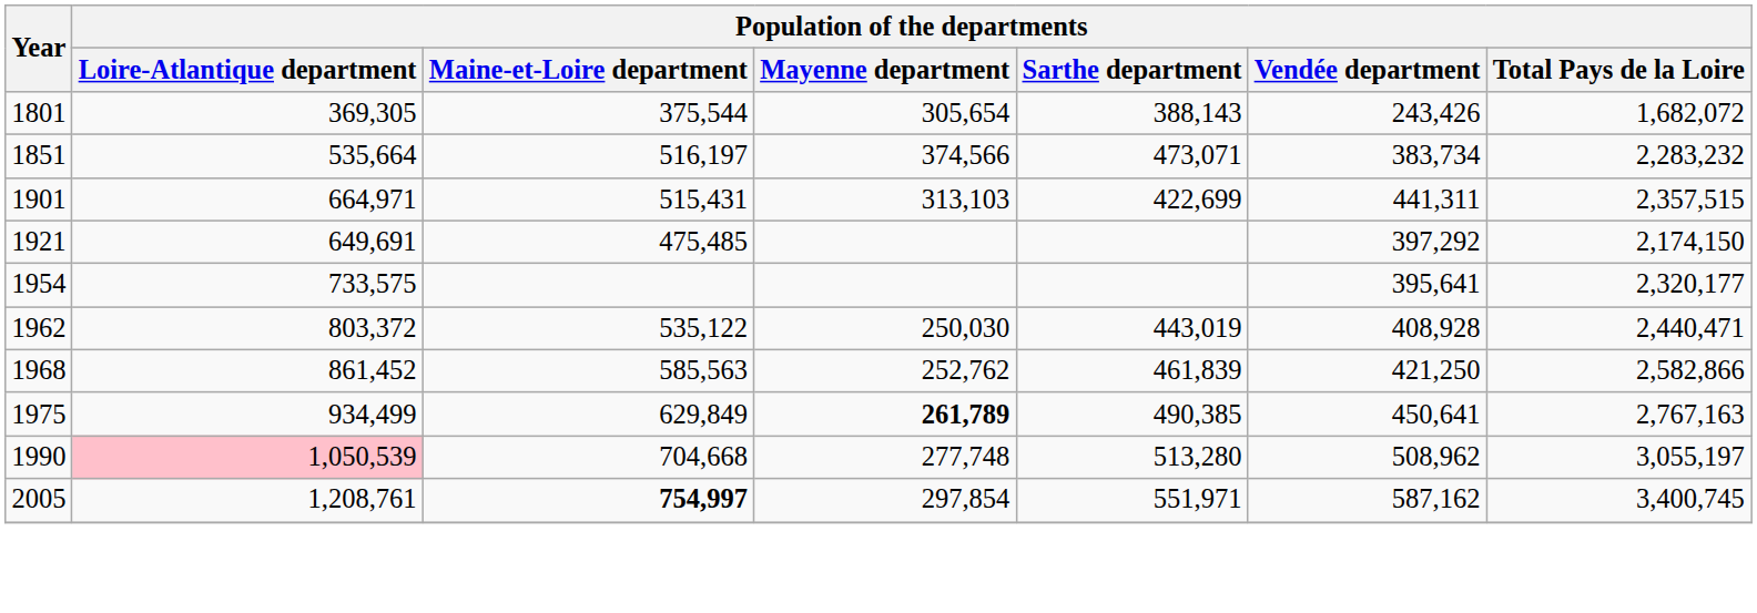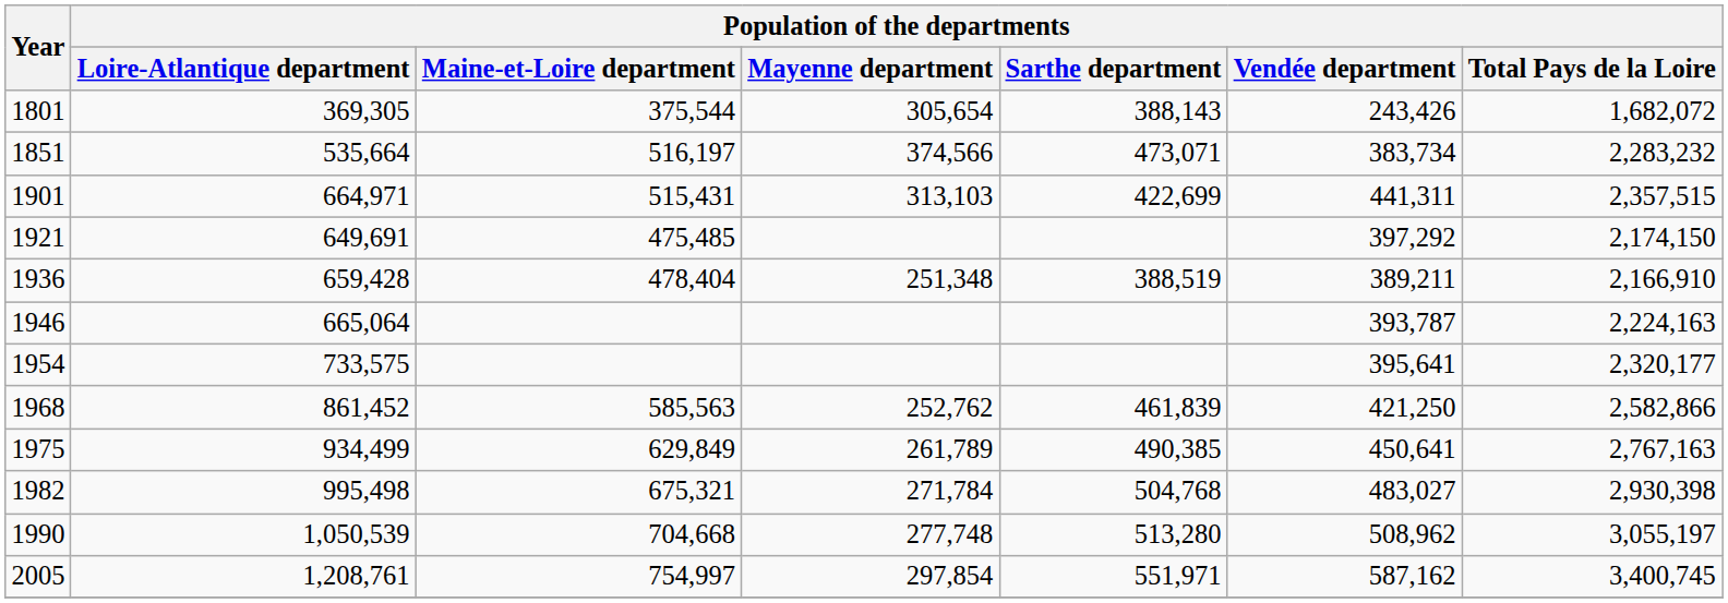+ row: 1936 | 659,428 | 478,404 | 251,348 | 388,519 | 389,211 | 2,166,910
+ row: 1946 | 665,064 | 393,787 | 2,224,163
- row: 1962 | 803,372 | 535,122 | 250,030 | 443,019 | 408,928 | 2,440,471
1975 | Population of the departments / Mayenne department: bold -> normal
+ row: 1982 | 995,498 | 675,321 | 271,784 | 504,768 | 483,027 | 2,930,398
1990 | Population of the departments / Loire-Atlantique department: pink background -> no background
2005 | Population of the departments / Maine-et-Loire department: bold -> normal
